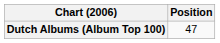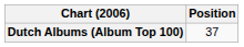Dutch Albums (Album Top 100) | Position: 47 -> 37
